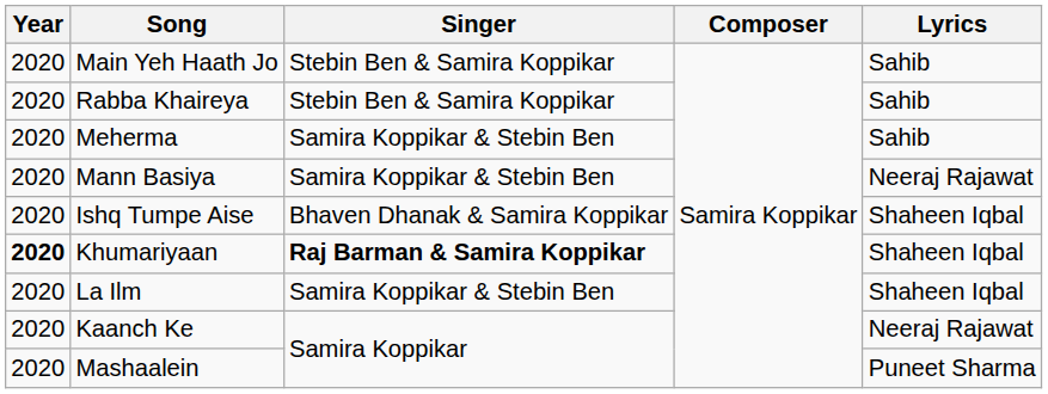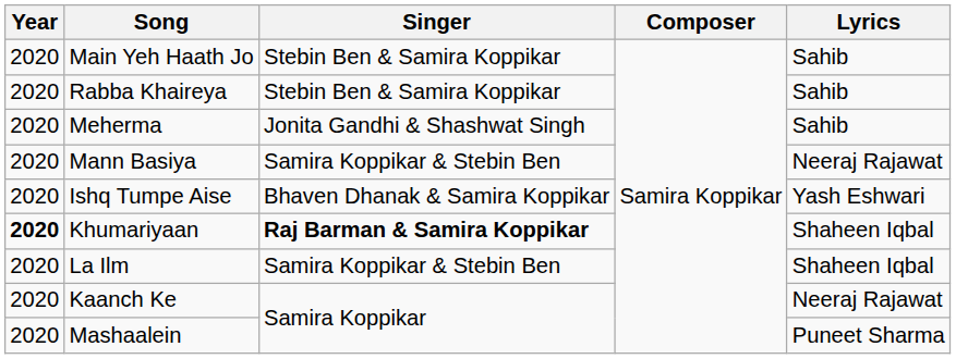Meherma | Singer: Samira Koppikar & Stebin Ben -> Jonita Gandhi & Shashwat Singh
Ishq Tumpe Aise | Lyrics: Shaheen Iqbal -> Yash Eshwari
